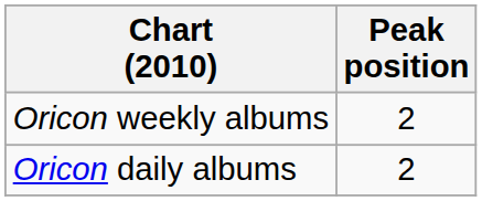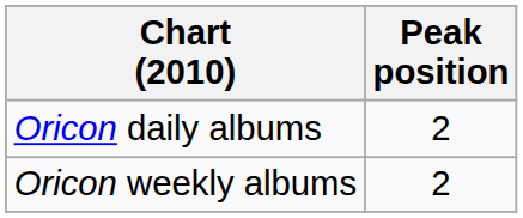rows swapped: Oricon daily albums <-> Oricon weekly albums
